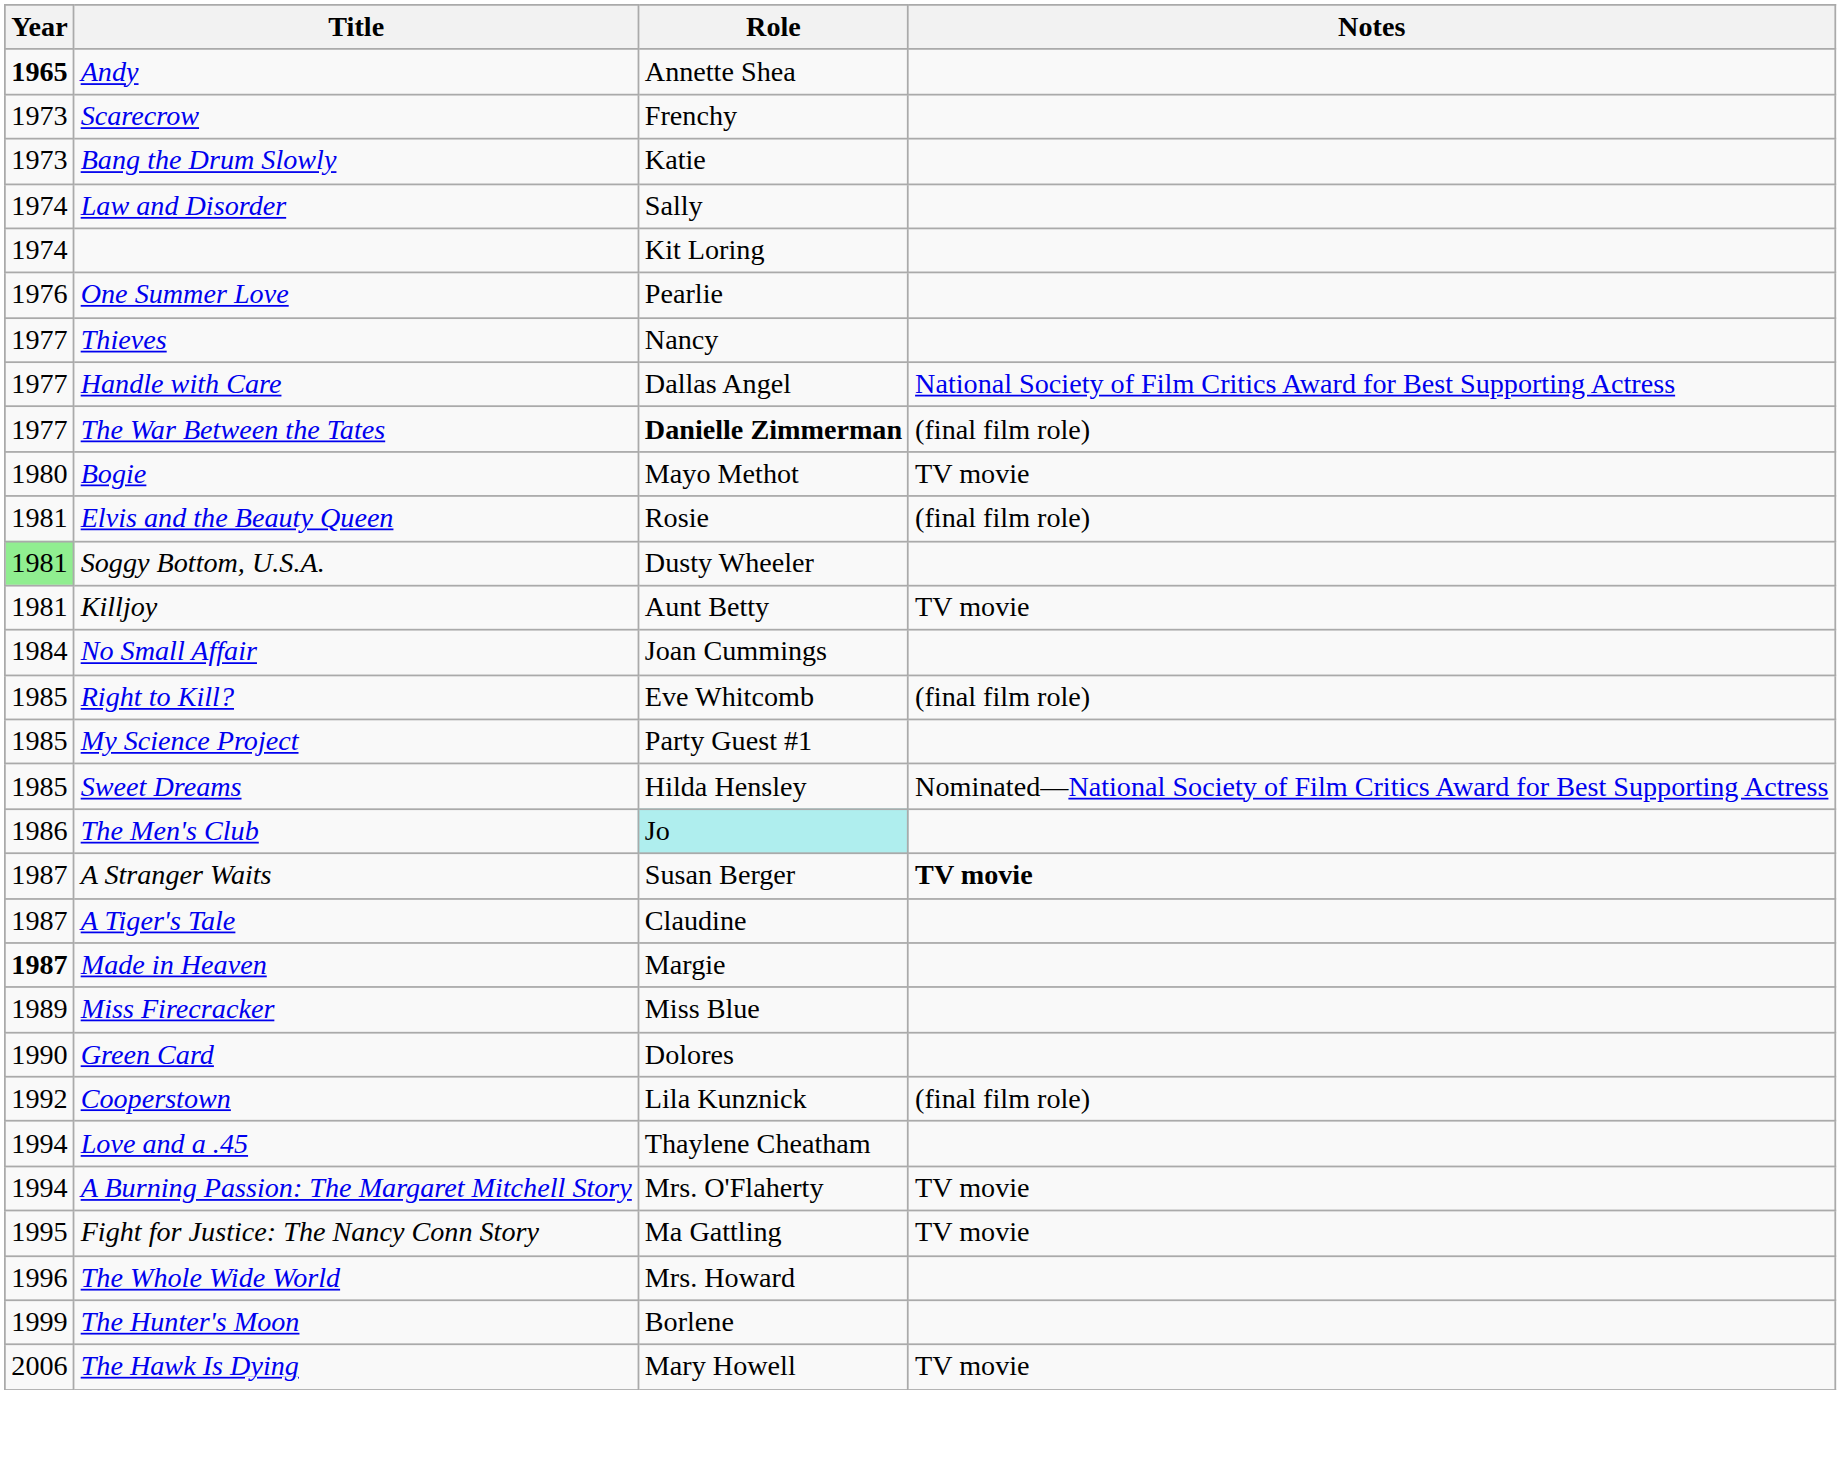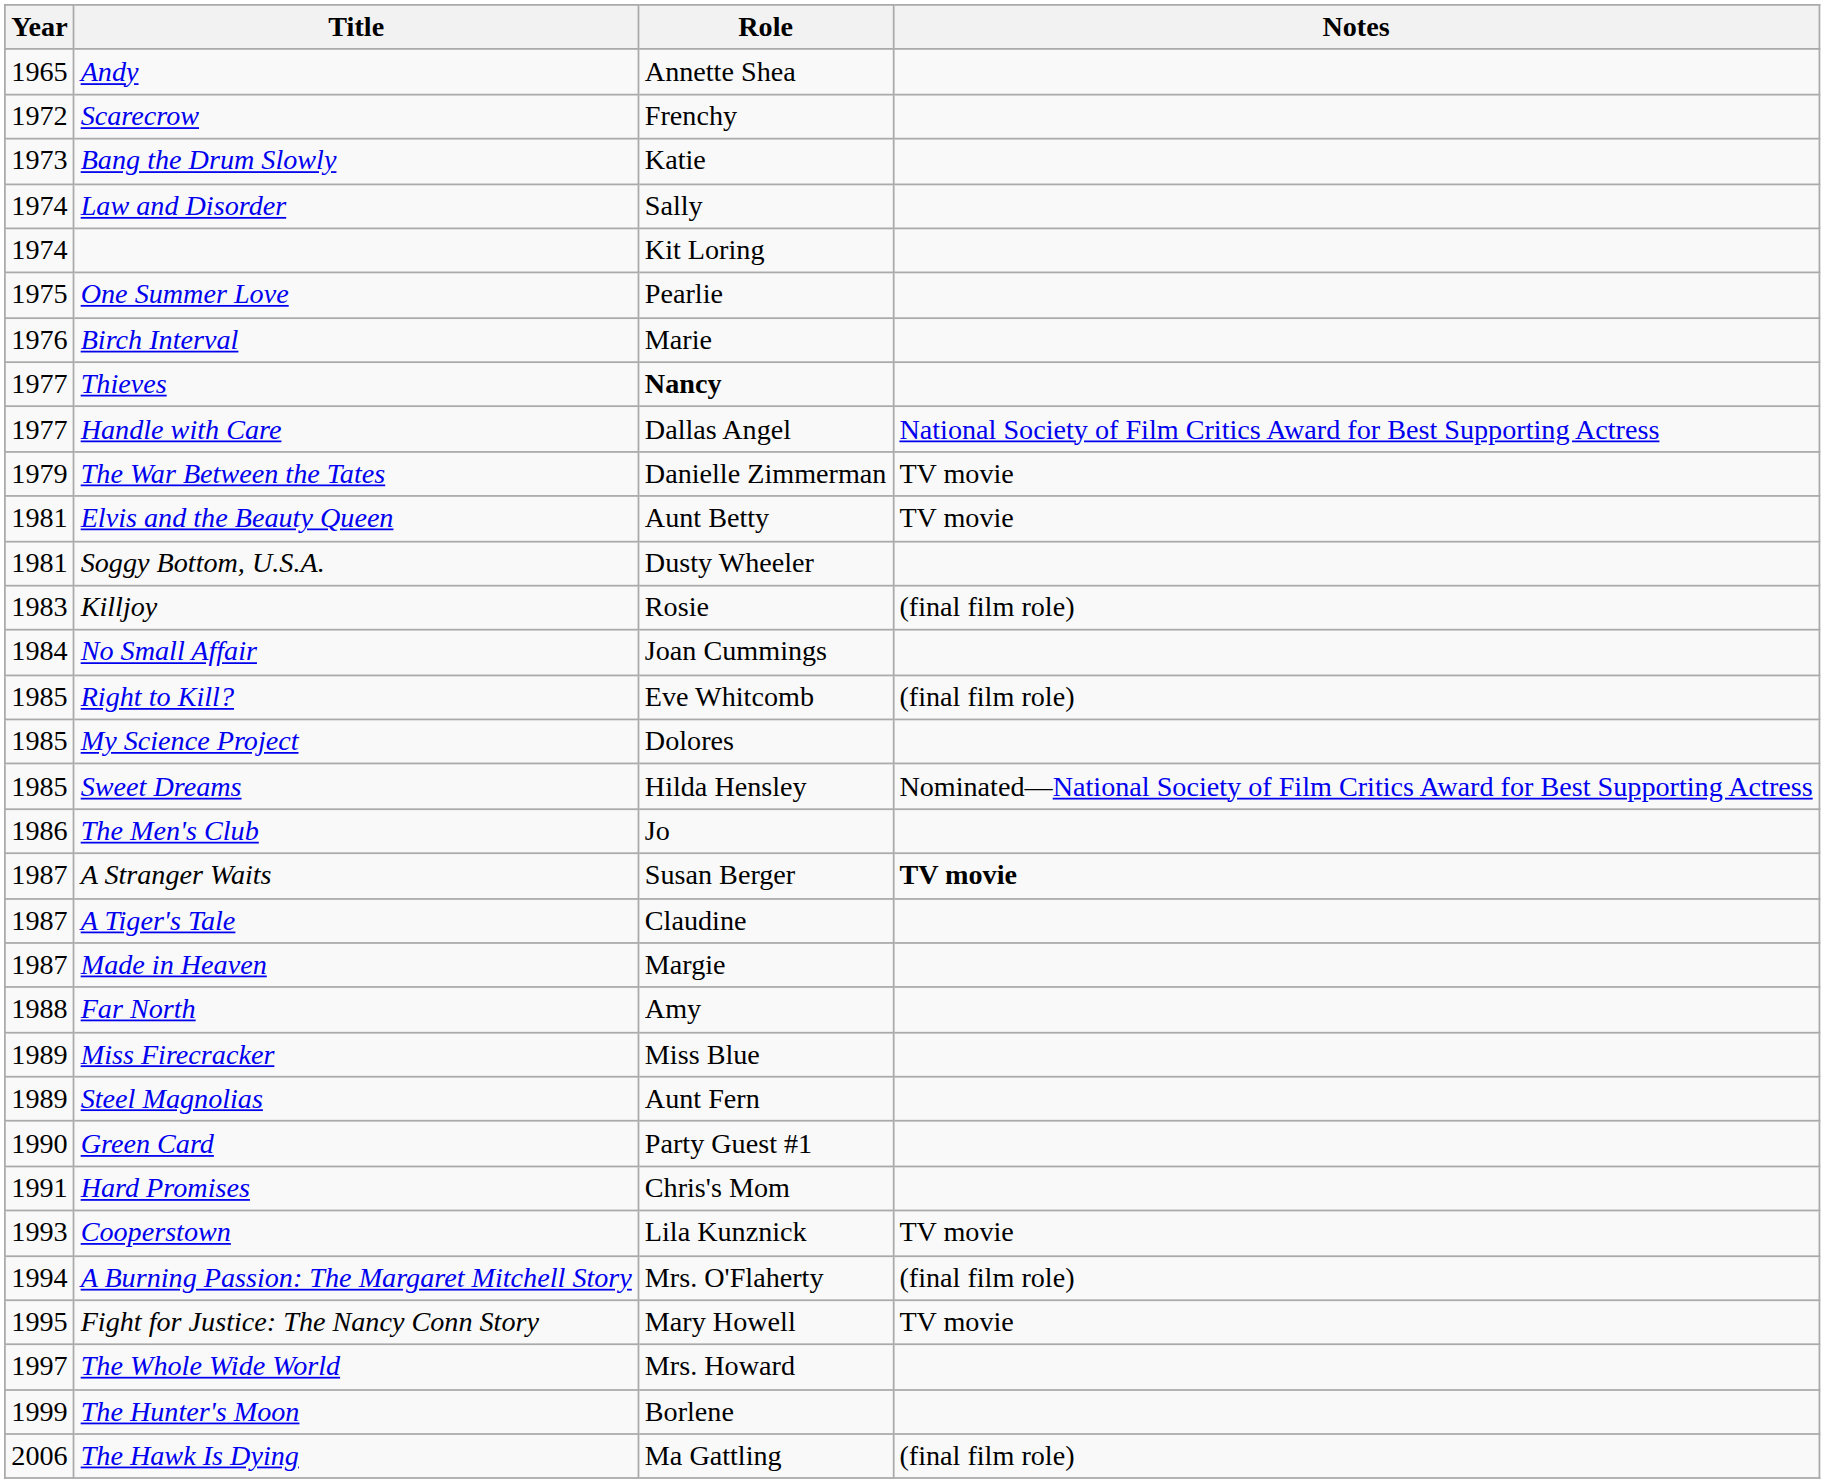Andy | Year: bold -> normal
Scarecrow | Year: 1973 -> 1972
One Summer Love | Year: 1976 -> 1975
+ row: 1976 | Birch Interval | Marie
Thieves | Role: normal -> bold
The War Between the Tates | Year: 1977 -> 1979
The War Between the Tates | Role: bold -> normal
The War Between the Tates | Notes: (final film role) -> TV movie
- row: 1980 | Bogie | Mayo Methot | TV movie
Elvis and the Beauty Queen | Role: Rosie -> Aunt Betty
Elvis and the Beauty Queen | Notes: (final film role) -> TV movie
Soggy Bottom, U.S.A. | Year: lightgreen background -> no background
Killjoy | Year: 1981 -> 1983
Killjoy | Role: Aunt Betty -> Rosie
Killjoy | Notes: TV movie -> (final film role)
My Science Project | Role: Party Guest #1 -> Dolores
The Men's Club | Role: paleturquoise background -> no background
Made in Heaven | Year: bold -> normal
+ row: 1988 | Far North | Amy
+ row: 1989 | Steel Magnolias | Aunt Fern
Green Card | Role: Dolores -> Party Guest #1
+ row: 1991 | Hard Promises | Chris's Mom
Cooperstown | Year: 1992 -> 1993
Cooperstown | Notes: (final film role) -> TV movie
- row: 1994 | Love and a .45 | Thaylene Cheatham
A Burning Passion: The Margaret Mitchell Story | Notes: TV movie -> (final film role)
Fight for Justice: The Nancy Conn Story | Role: Ma Gattling -> Mary Howell
The Whole Wide World | Year: 1996 -> 1997
The Hawk Is Dying | Role: Mary Howell -> Ma Gattling
The Hawk Is Dying | Notes: TV movie -> (final film role)
